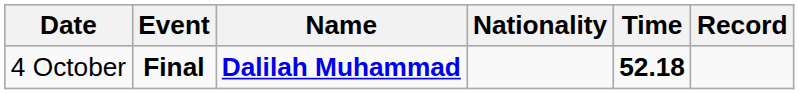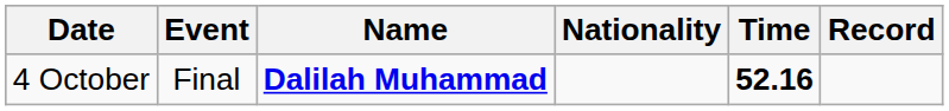4 October | Event: bold -> normal
4 October | Time: 52.18 -> 52.16
